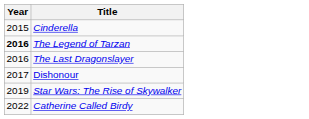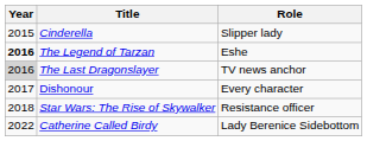+ column: Role | Slipper lady | Eshe | TV news anchor | Every character | Resistance officer | Lady Berenice Sidebottom
The Last Dragonslayer | Year: no background -> lightgrey background
Star Wars: The Rise of Skywalker | Year: 2019 -> 2018
